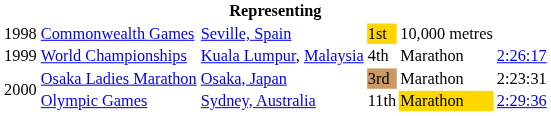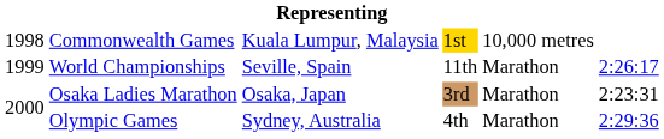Commonwealth Games | column 3: Seville, Spain -> Kuala Lumpur, Malaysia
World Championships | column 3: Kuala Lumpur, Malaysia -> Seville, Spain
World Championships | column 4: 4th -> 11th
Olympic Games | column 4: 11th -> 4th
Olympic Games | column 5: gold background -> no background
